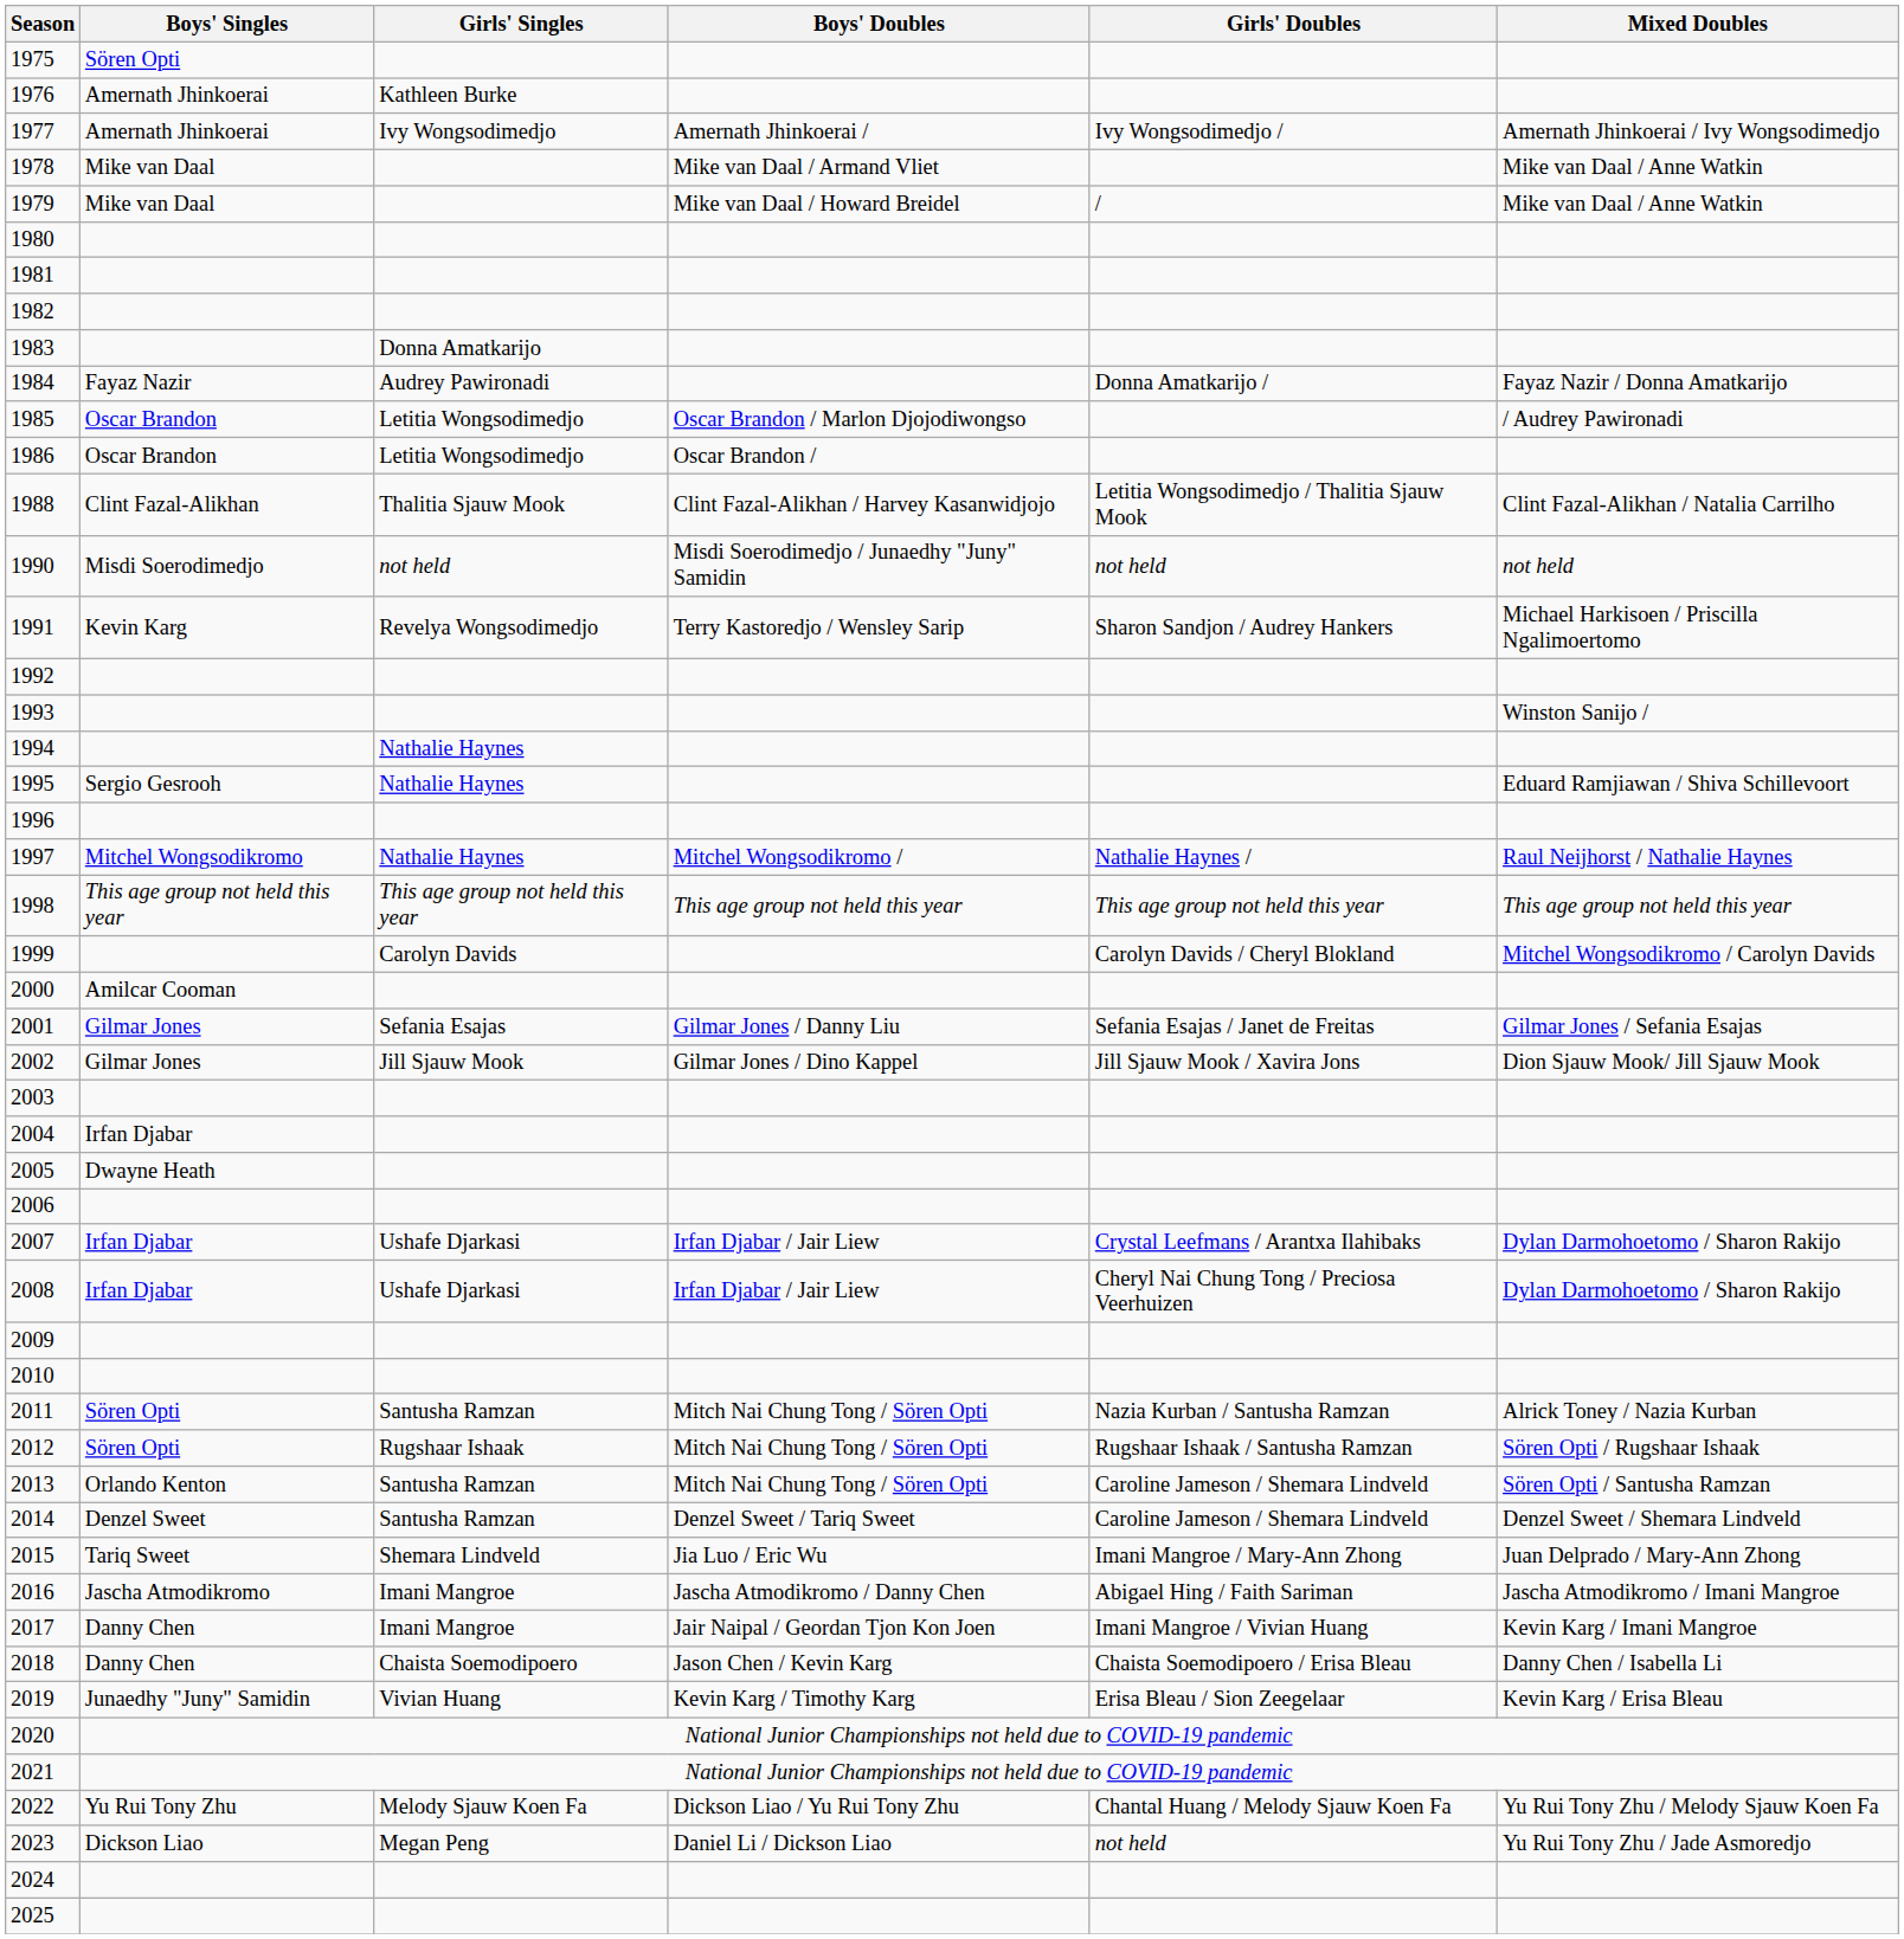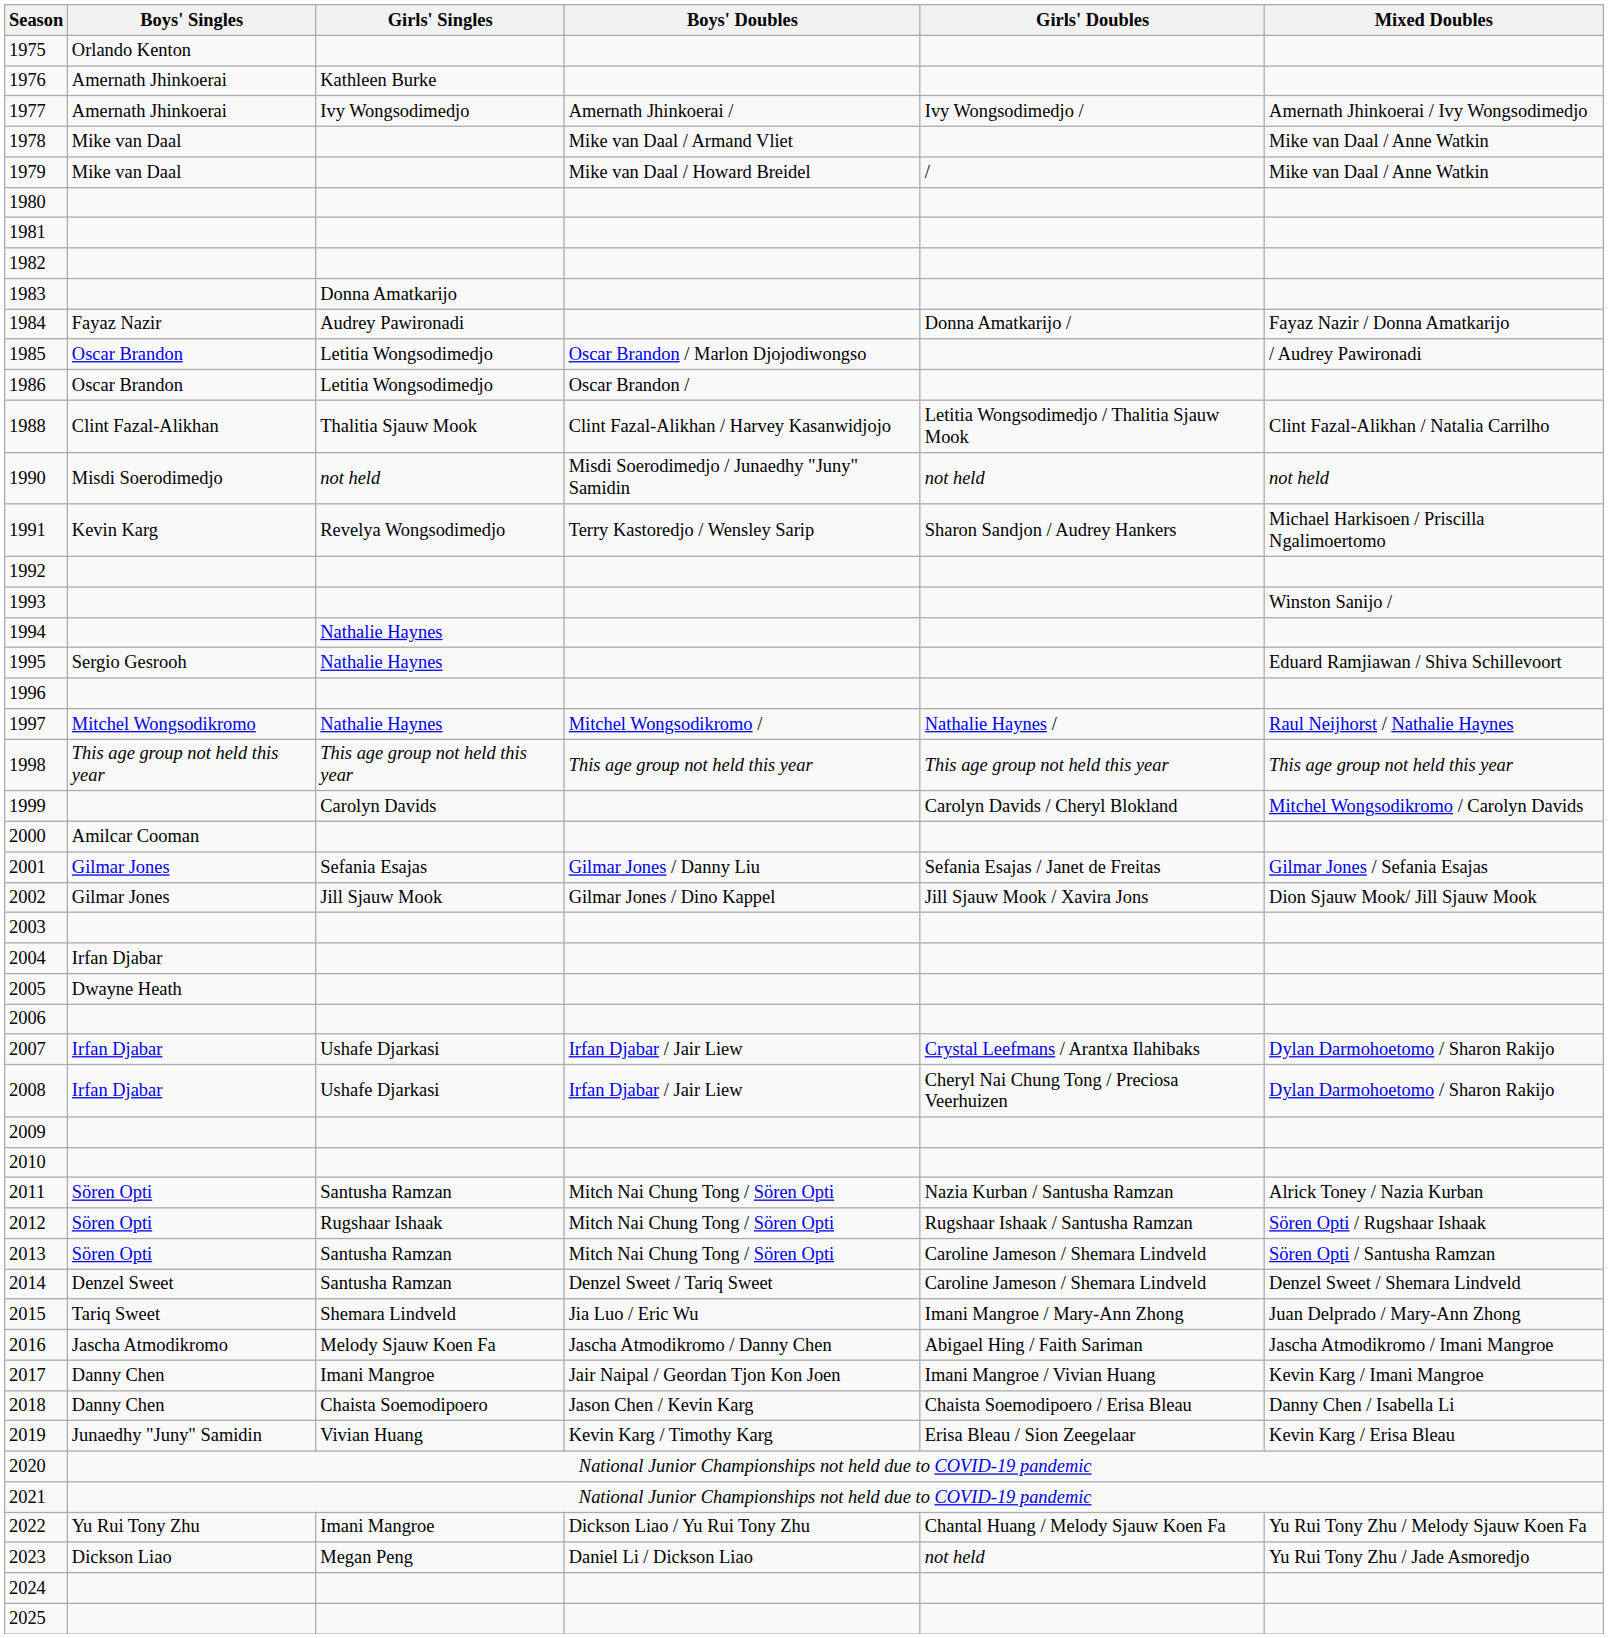1975 | Boys' Singles: Sören Opti -> Orlando Kenton
2013 | Boys' Singles: Orlando Kenton -> Sören Opti
2016 | Girls' Singles: Imani Mangroe -> Melody Sjauw Koen Fa
2022 | Girls' Singles: Melody Sjauw Koen Fa -> Imani Mangroe
